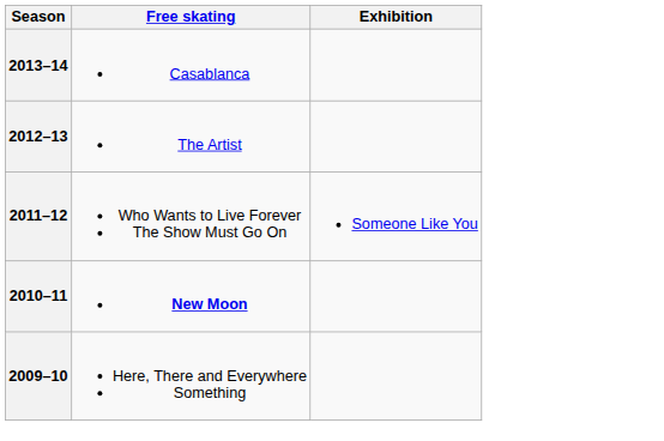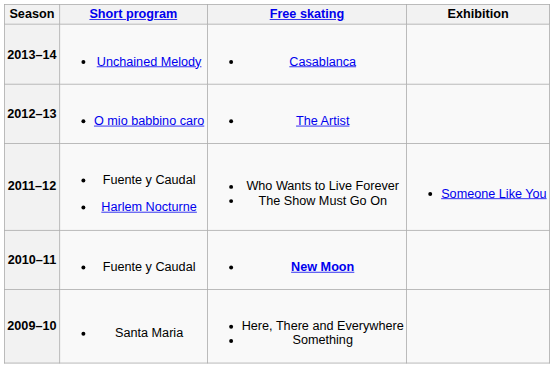+ column: Short program | Unchained Melody | O mio babbino caro | Fuente y Caudal Harlem Nocturne | Fuente y Caudal | Santa Maria
